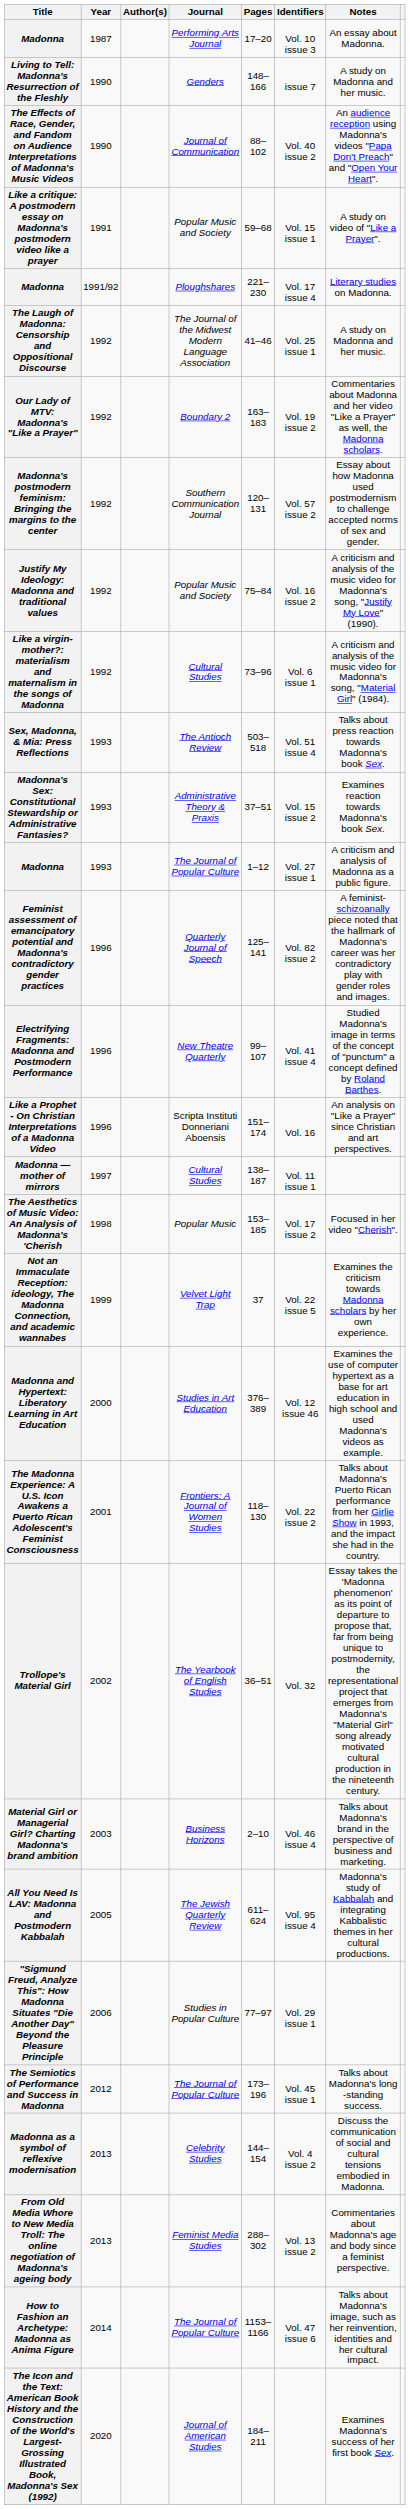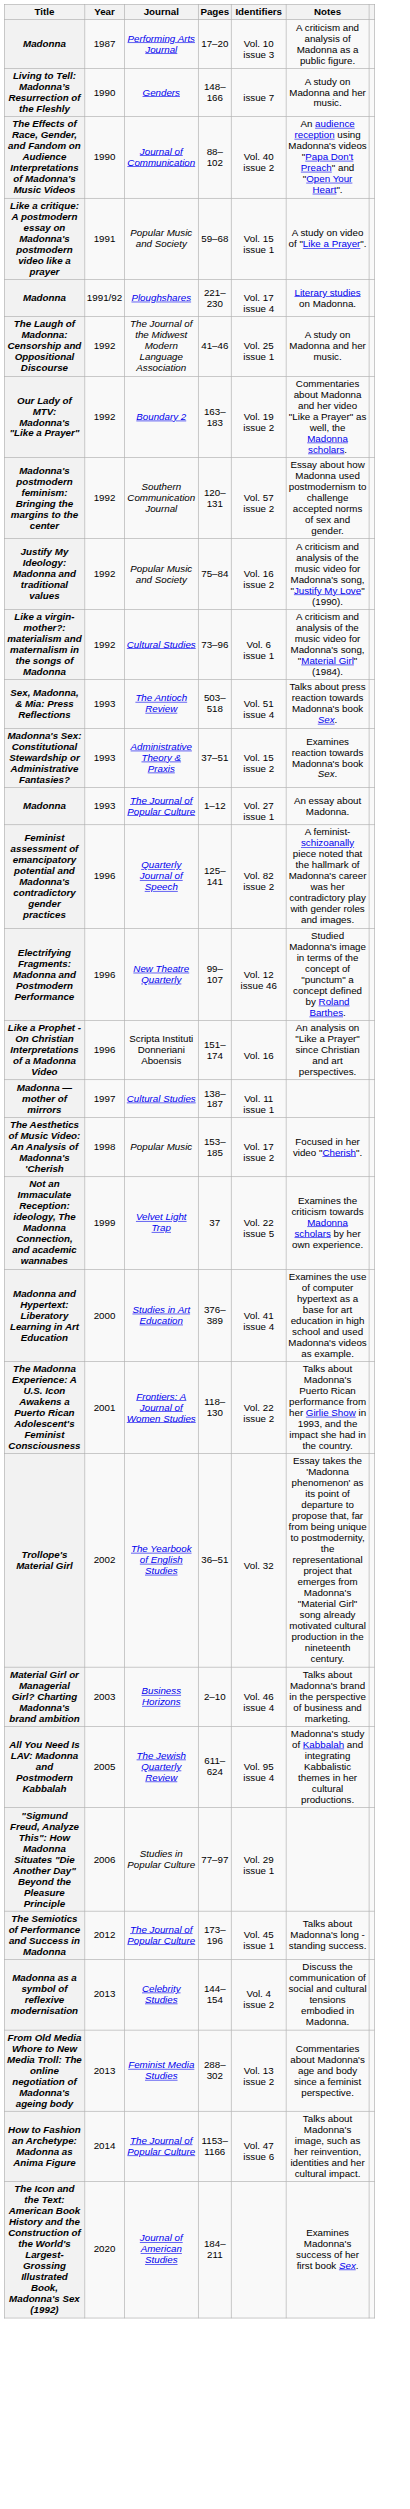- column: Author(s)
Madonna / Performing Arts Journal | Notes: An essay about Madonna. -> A criticism and analysis of Madonna as a public figure.
Madonna / The Journal of Popular Culture | Notes: A criticism and analysis of Madonna as a public figure. -> An essay about Madonna.
Electrifying Fragments: Madonna and Postmodern Performance | Identifiers: Vol. 41 issue 4 -> Vol. 12 issue 46
Madonna and Hypertext: Liberatory Learning in Art Education | Identifiers: Vol. 12 issue 46 -> Vol. 41 issue 4
